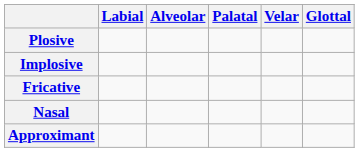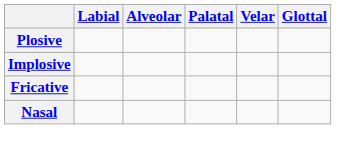- row: Approximant
